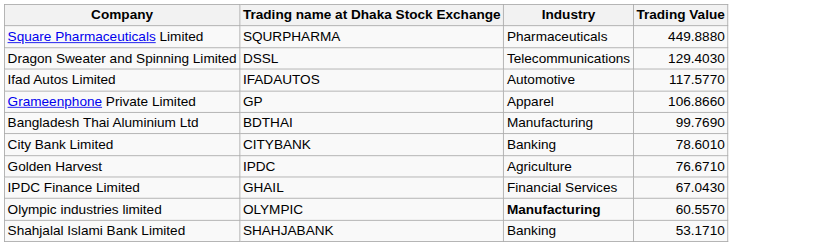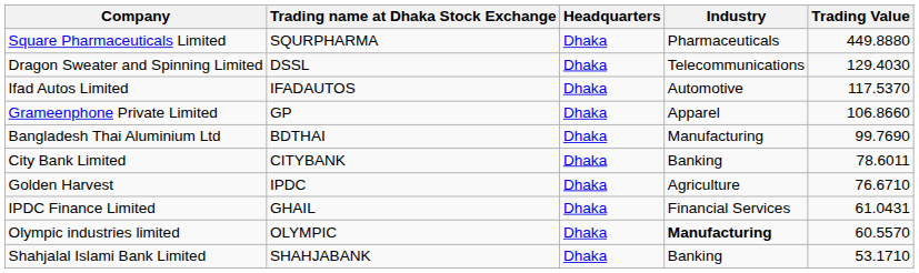+ column: Headquarters | Dhaka | Dhaka | Dhaka | Dhaka | Dhaka | Dhaka | Dhaka | Dhaka | Dhaka | Dhaka
Ifad Autos Limited | Trading Value: 117.5770 -> 117.5370
City Bank Limited | Trading Value: 78.6010 -> 78.6011
IPDC Finance Limited | Trading Value: 67.0430 -> 61.0431
